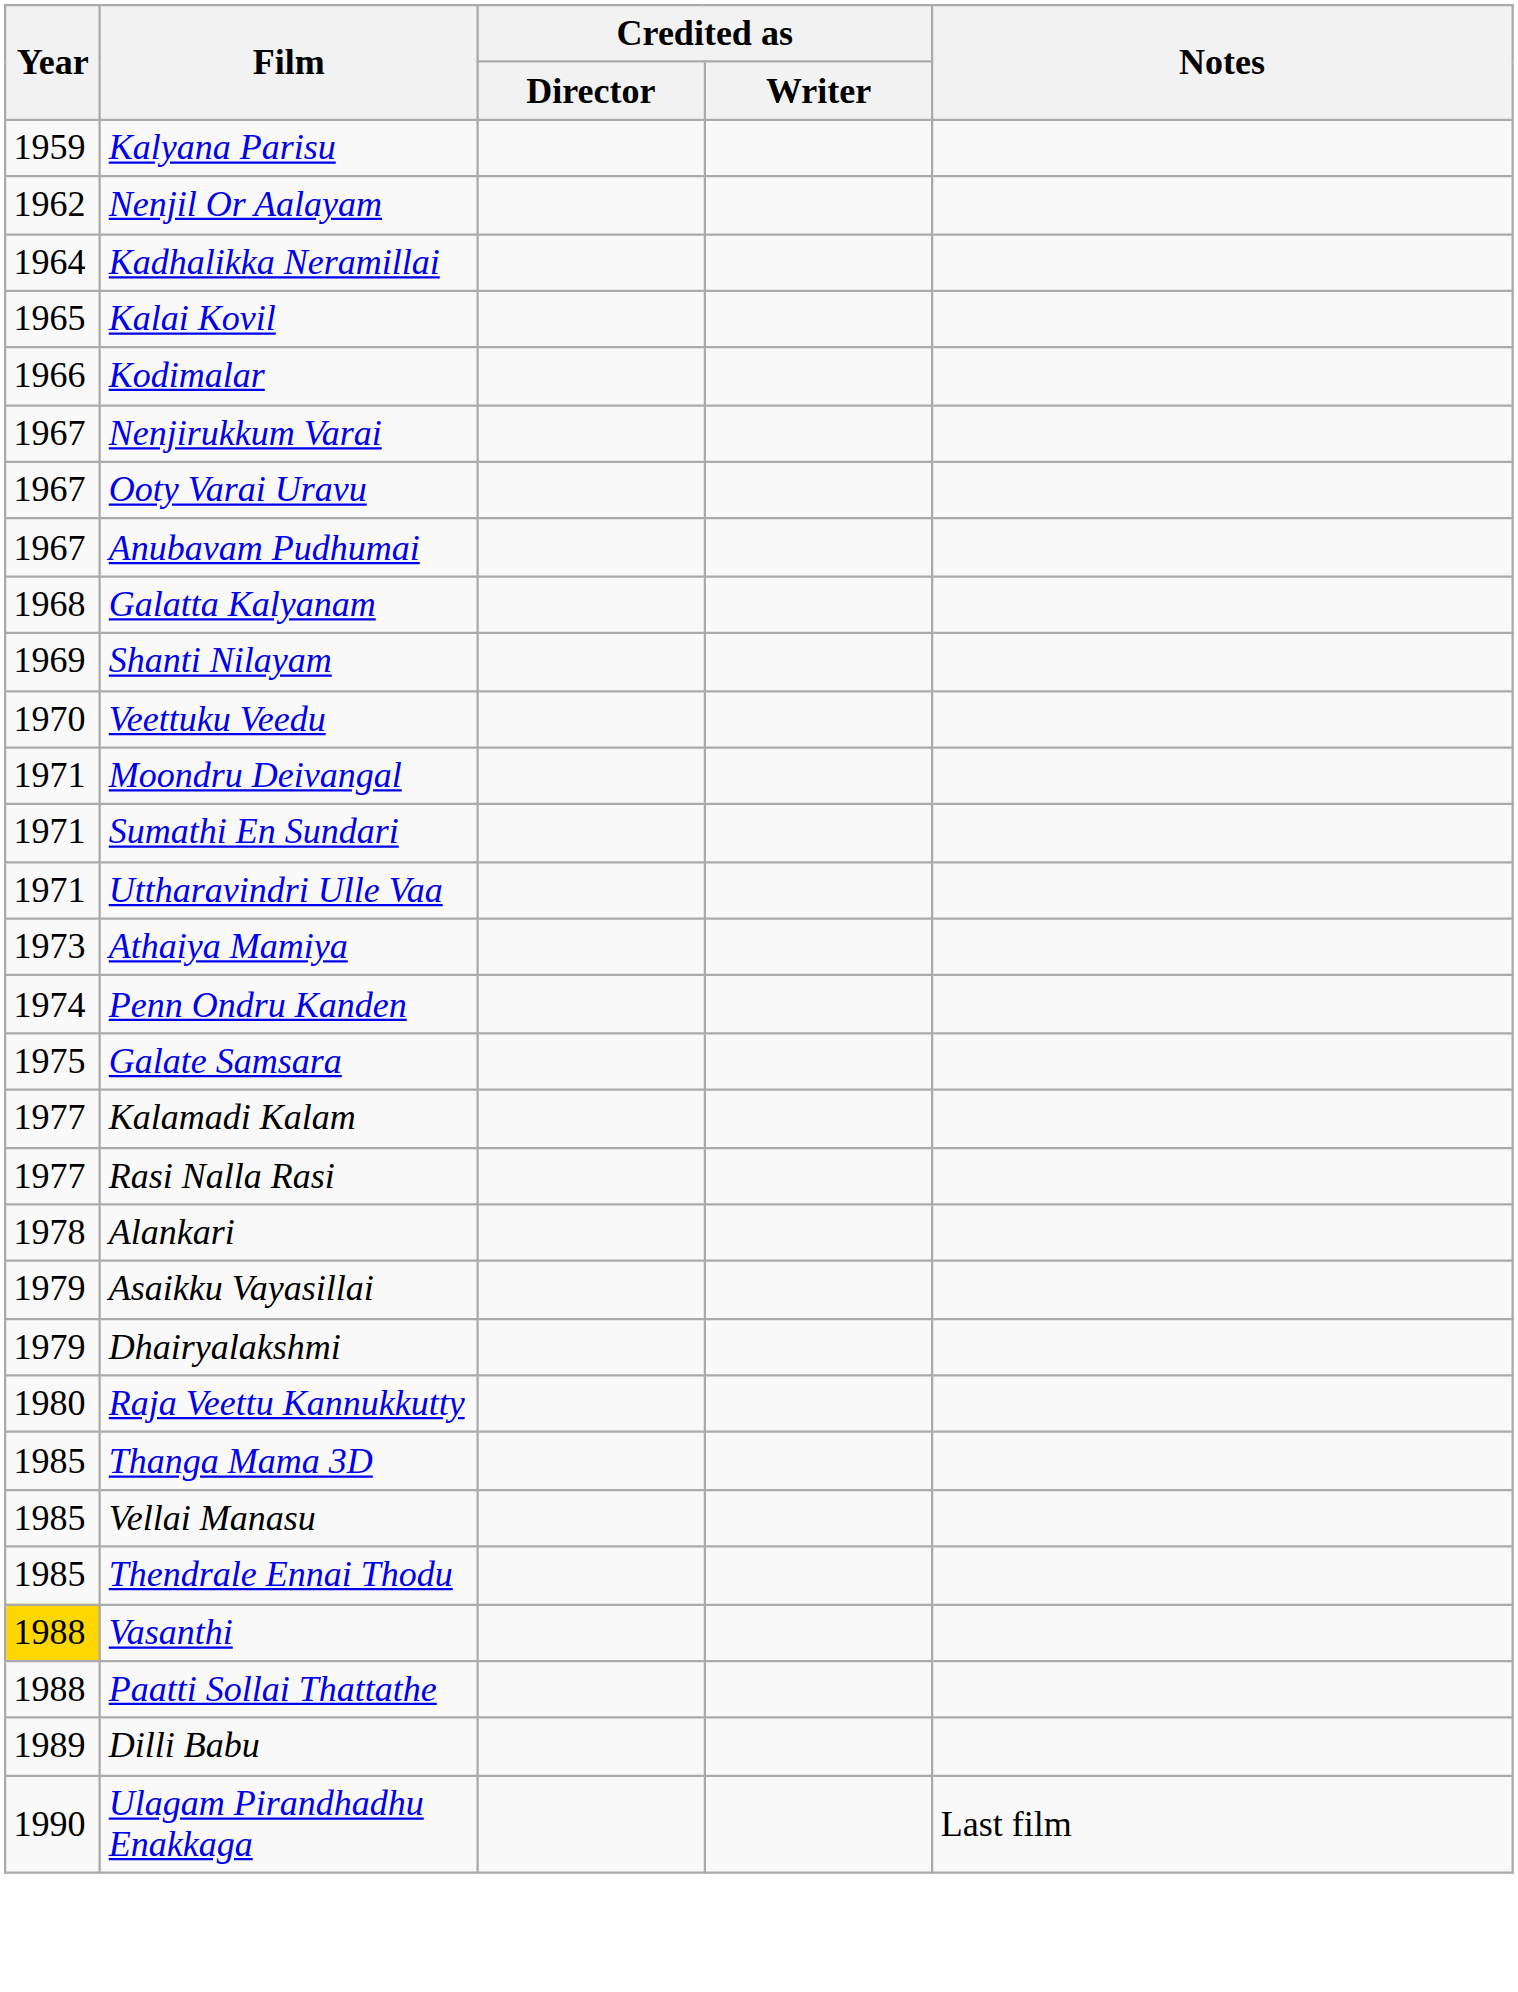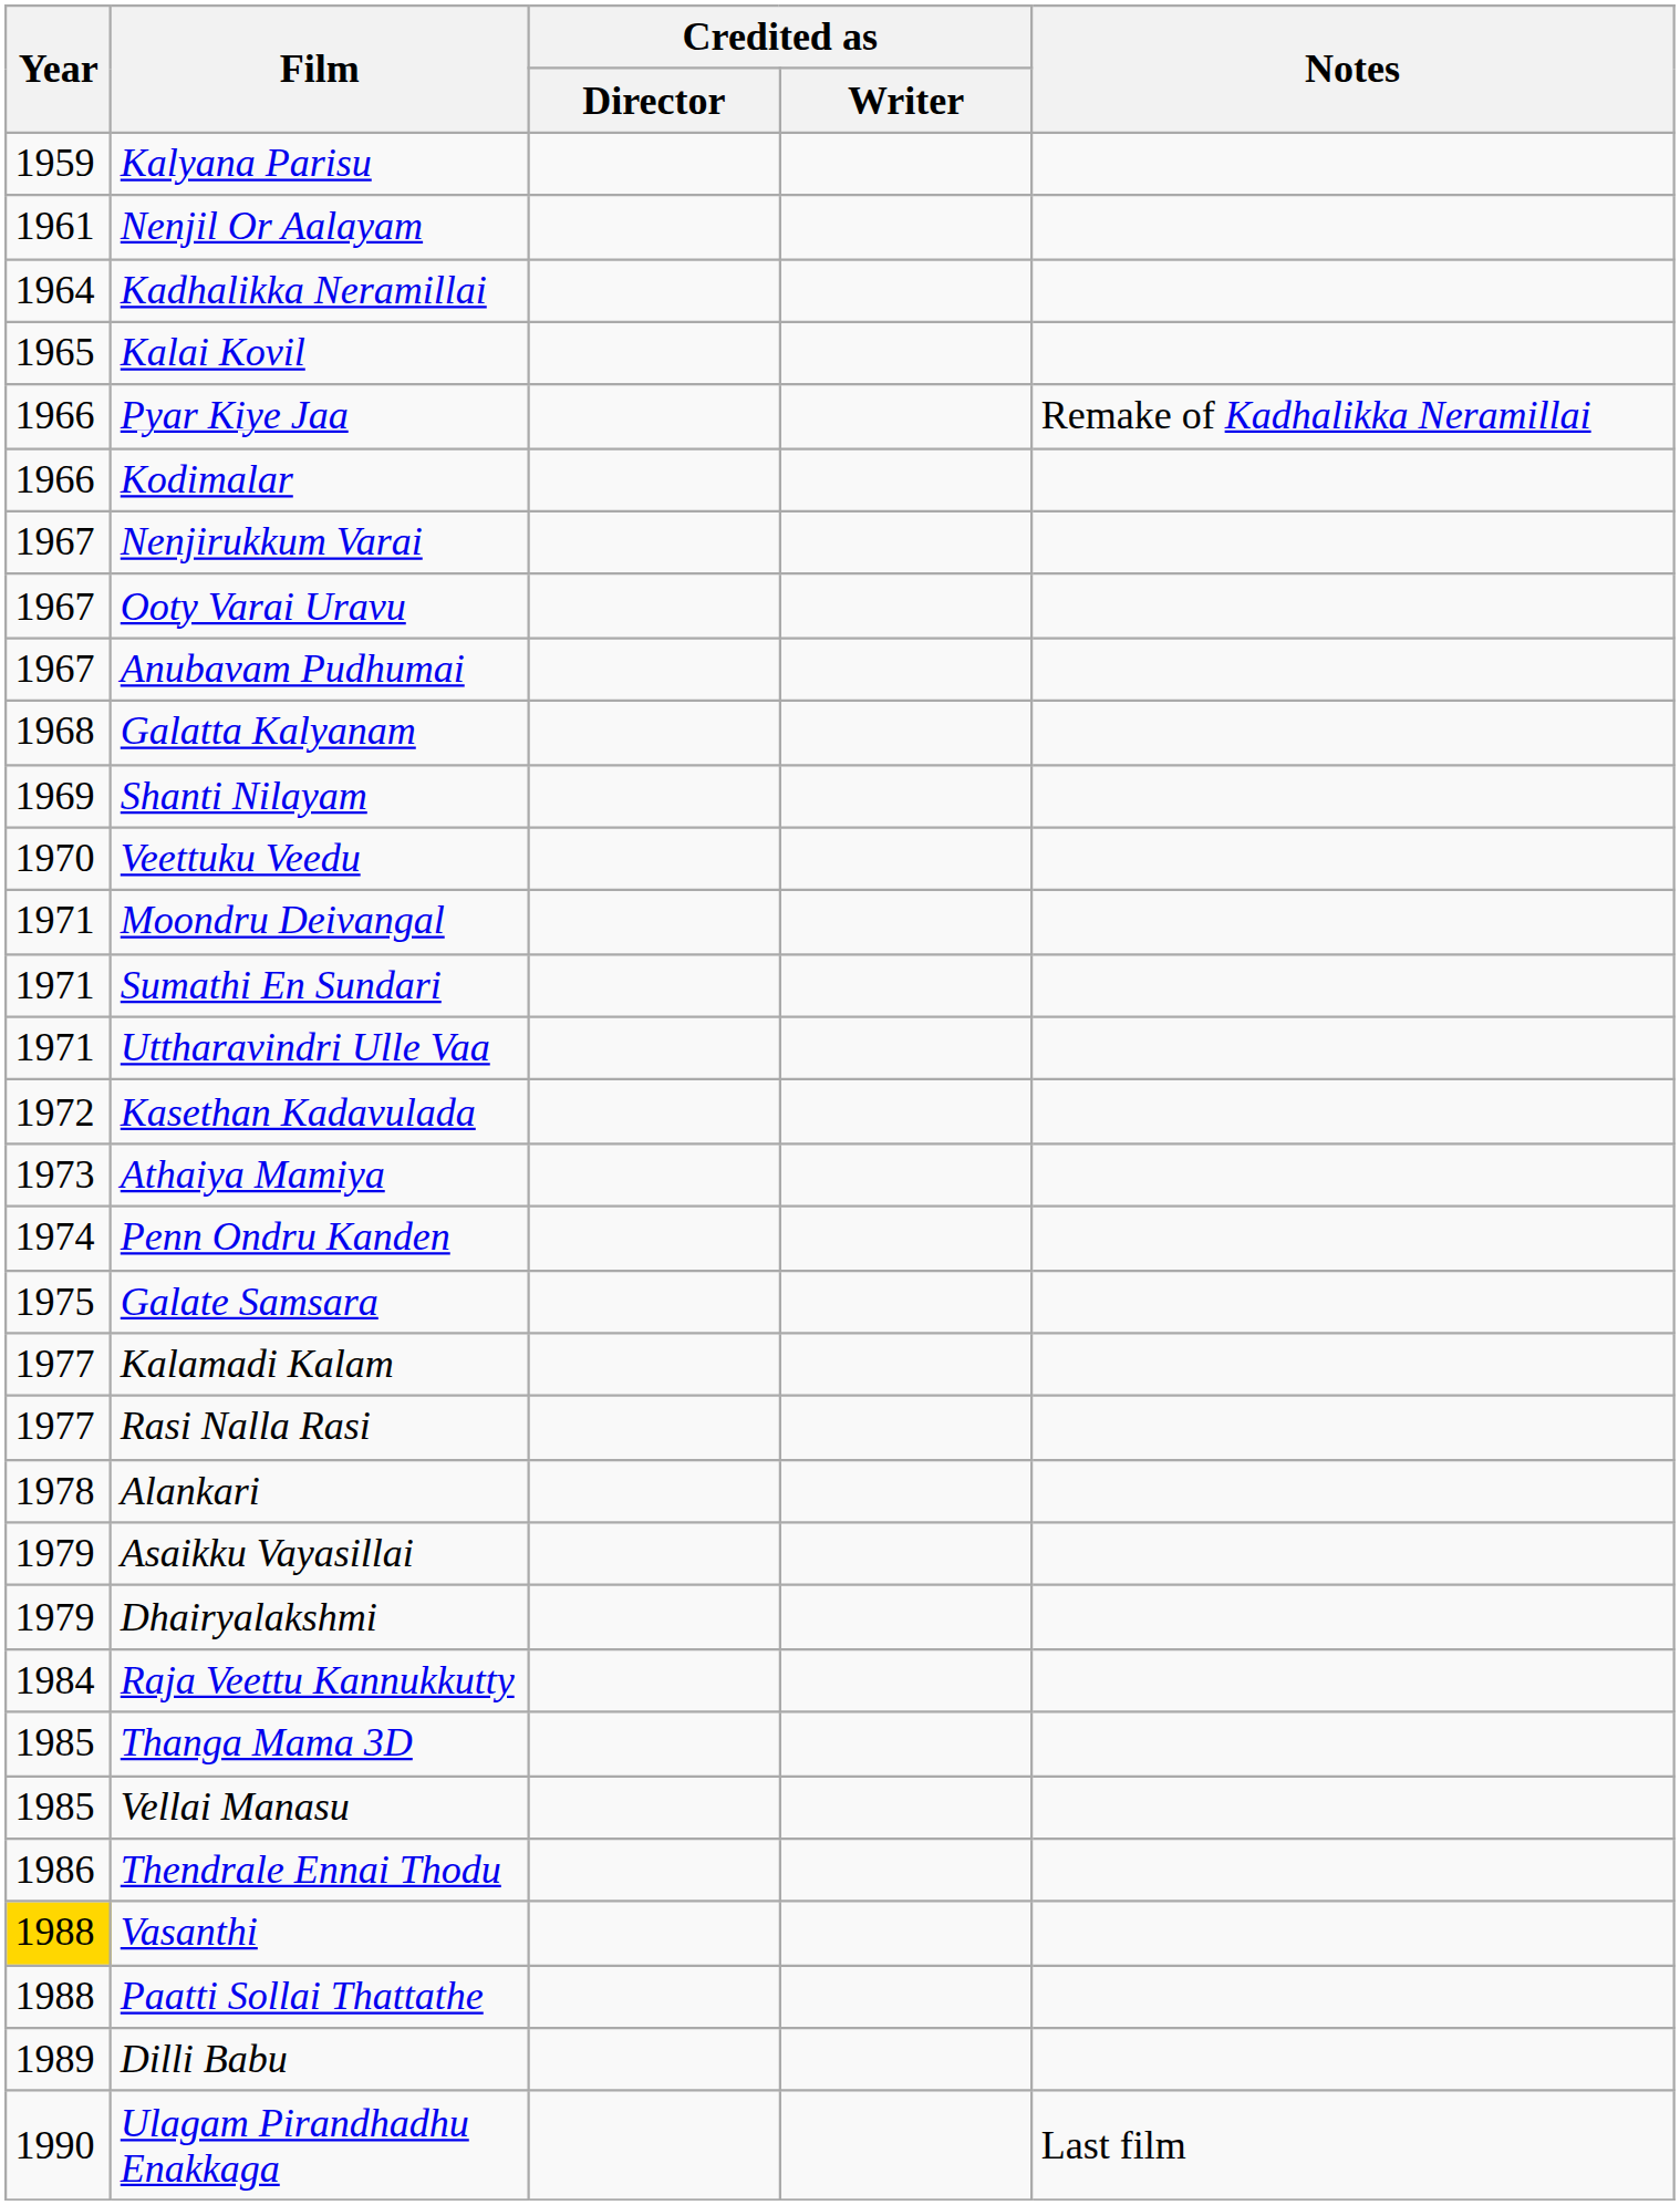Nenjil Or Aalayam | Year: 1962 -> 1961
+ row: 1966 | Pyar Kiye Jaa | Remake of Kadhalikka Neramillai
+ row: 1972 | Kasethan Kadavulada
Raja Veettu Kannukkutty | Year: 1980 -> 1984
Thendrale Ennai Thodu | Year: 1985 -> 1986
